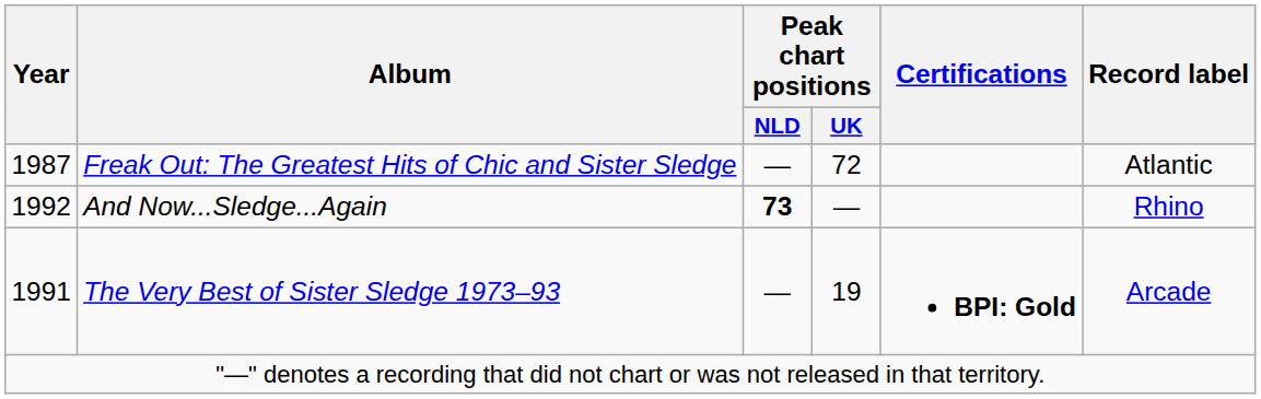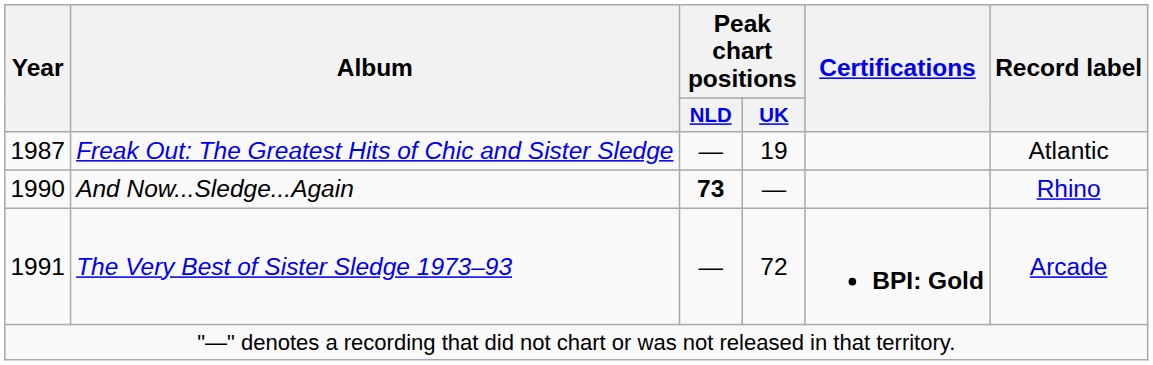Freak Out: The Greatest Hits of Chic and Sister Sledge | Peak chart positions / UK: 72 -> 19
And Now...Sledge...Again | Year: 1992 -> 1990
The Very Best of Sister Sledge 1973–93 | Peak chart positions / UK: 19 -> 72
